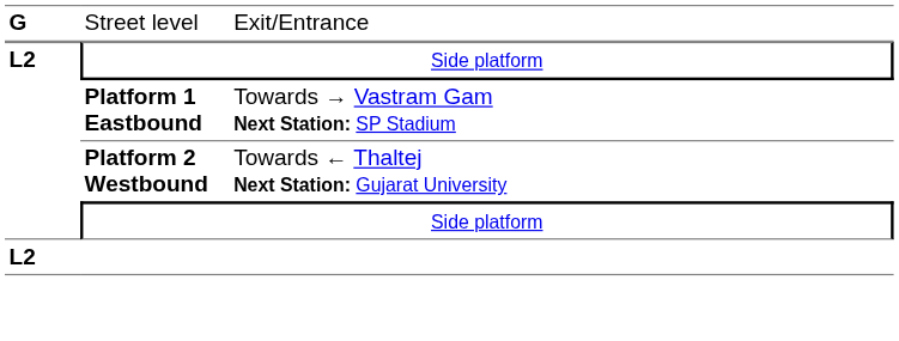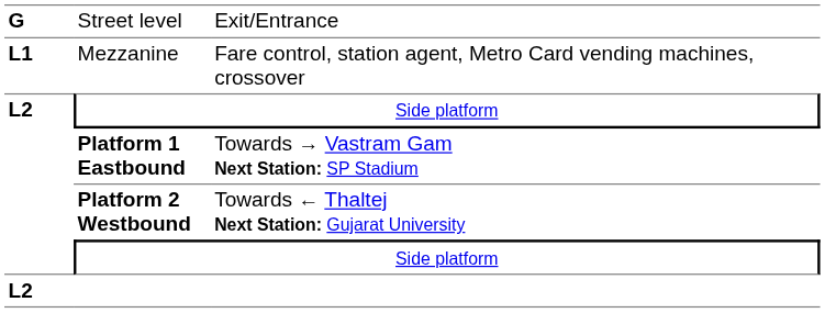+ row: L1 | Mezzanine | Fare control, station agent, Metro Card vending machines, crossover
